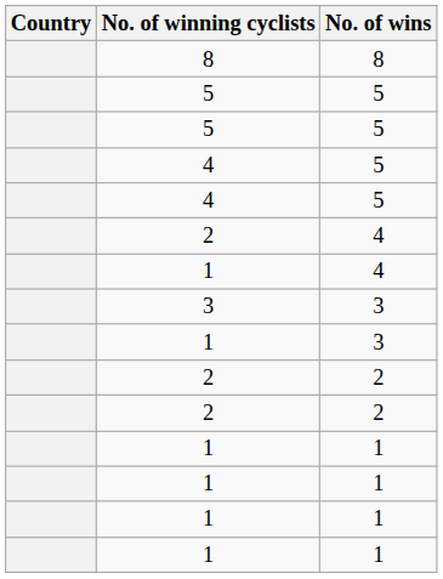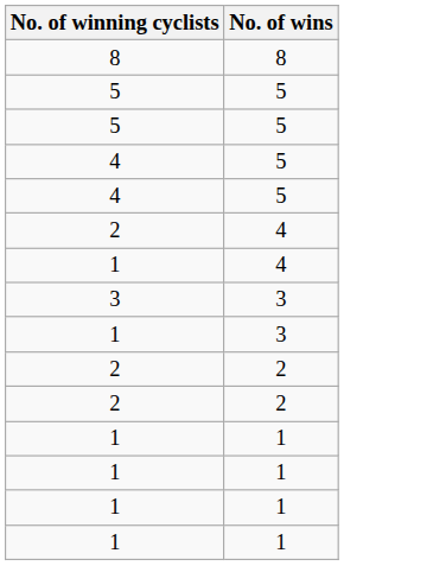- column: Country
